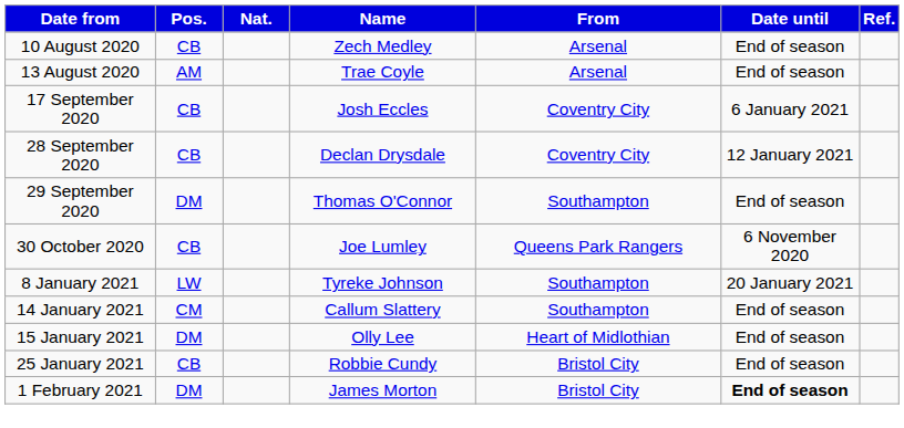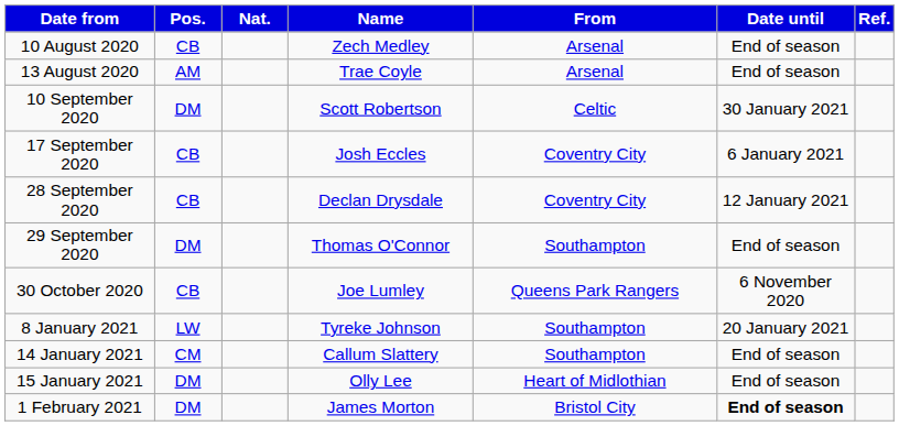+ row: 10 September 2020 | DM | Scott Robertson | Celtic | 30 January 2021
- row: 25 January 2021 | CB | Robbie Cundy | Bristol City | End of season
